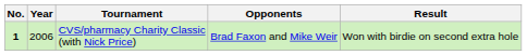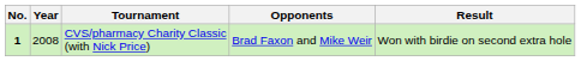CVS/pharmacy Charity Classic (with Nick Price) | Year: 2006 -> 2008
